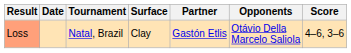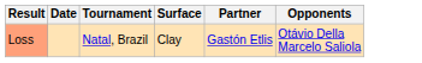- column: Score | 4–6, 3–6
